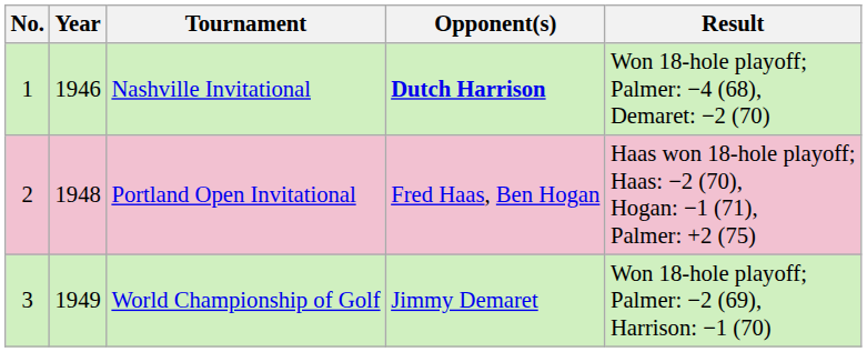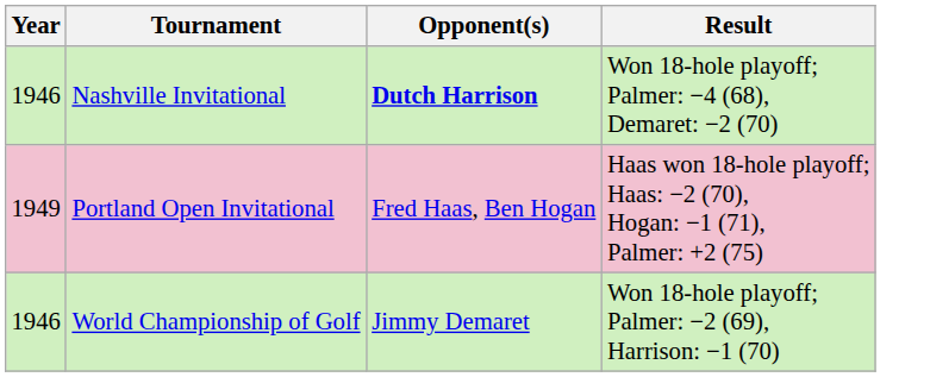- column: No. | 1 | 2 | 3
Portland Open Invitational | Year: 1948 -> 1949
World Championship of Golf | Year: 1949 -> 1946
